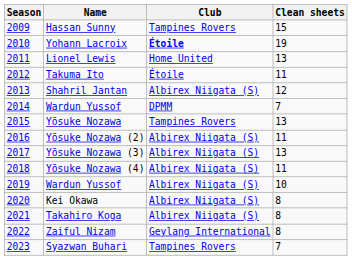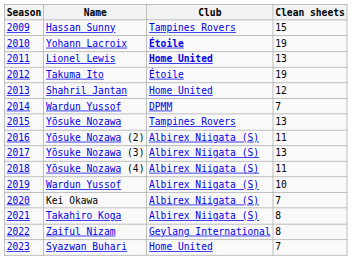Lionel Lewis | Club: normal -> bold
Takuma Ito | Clean sheets: 11 -> 19
Shahril Jantan | Club: Albirex Niigata (S) -> Home United
Kei Okawa | Clean sheets: 8 -> 7
Syazwan Buhari | Club: Tampines Rovers -> Home United
